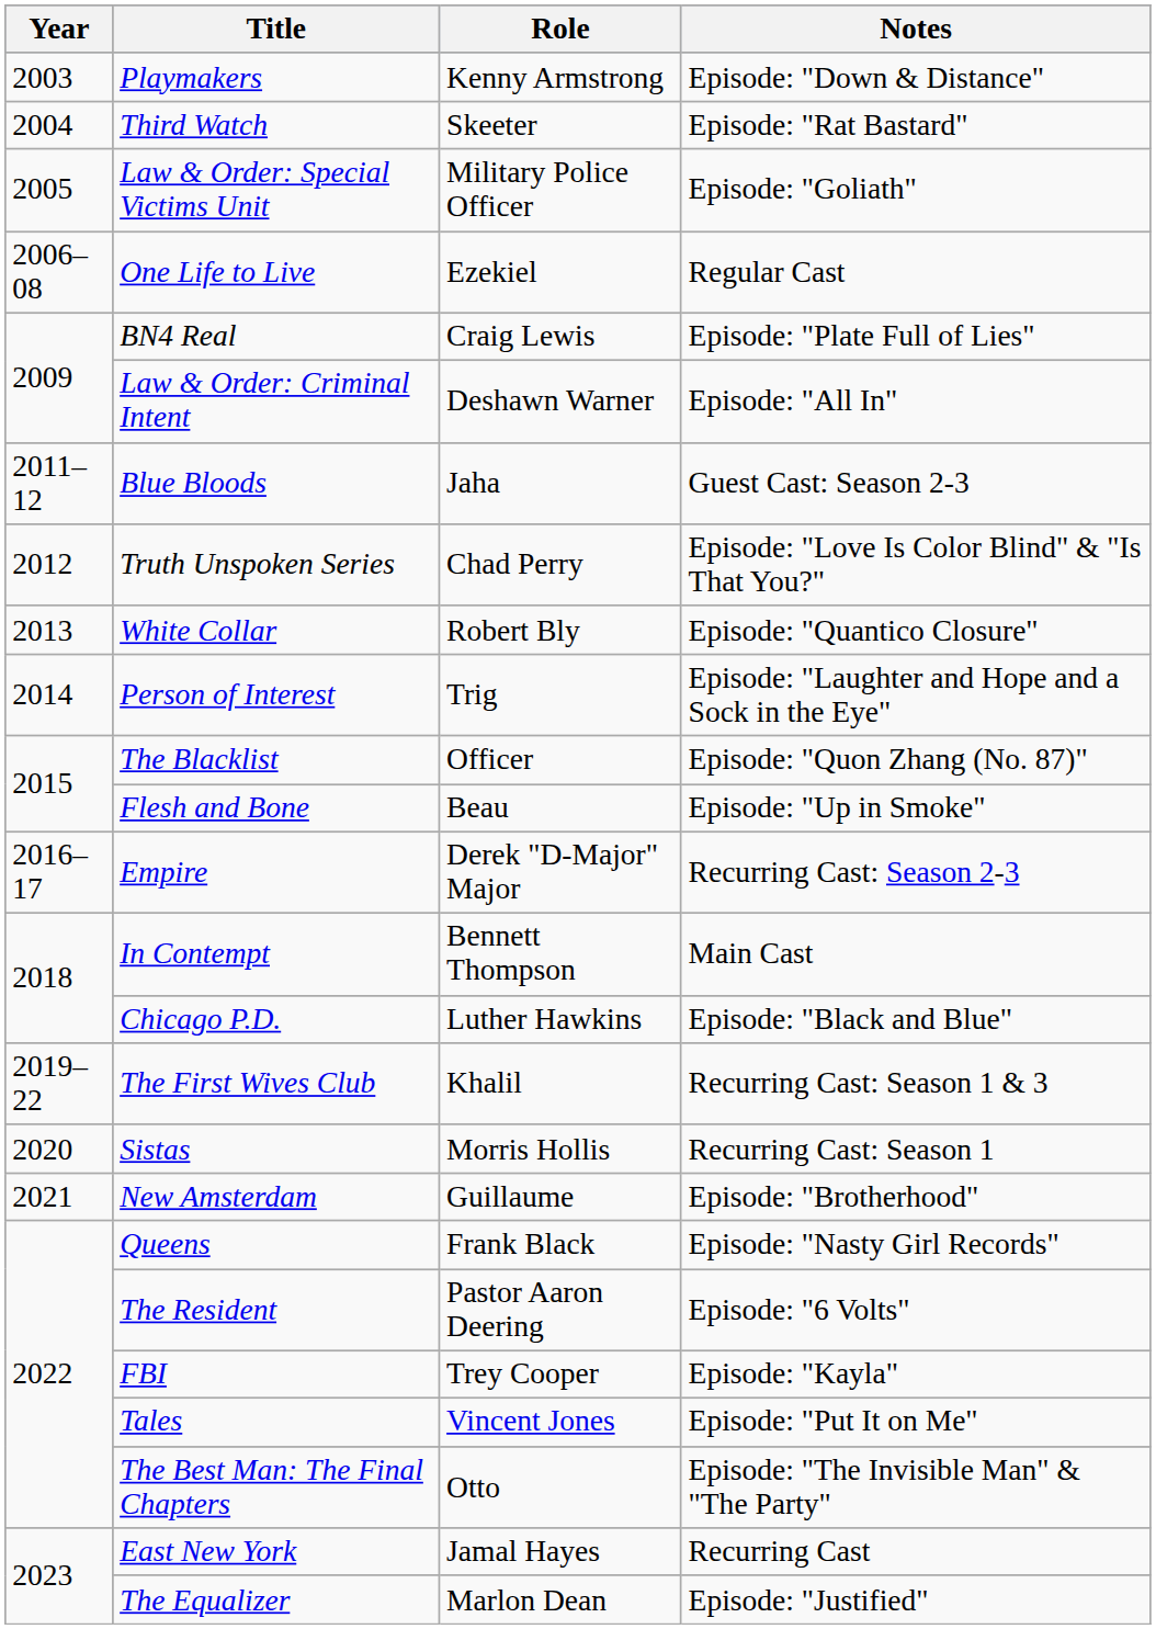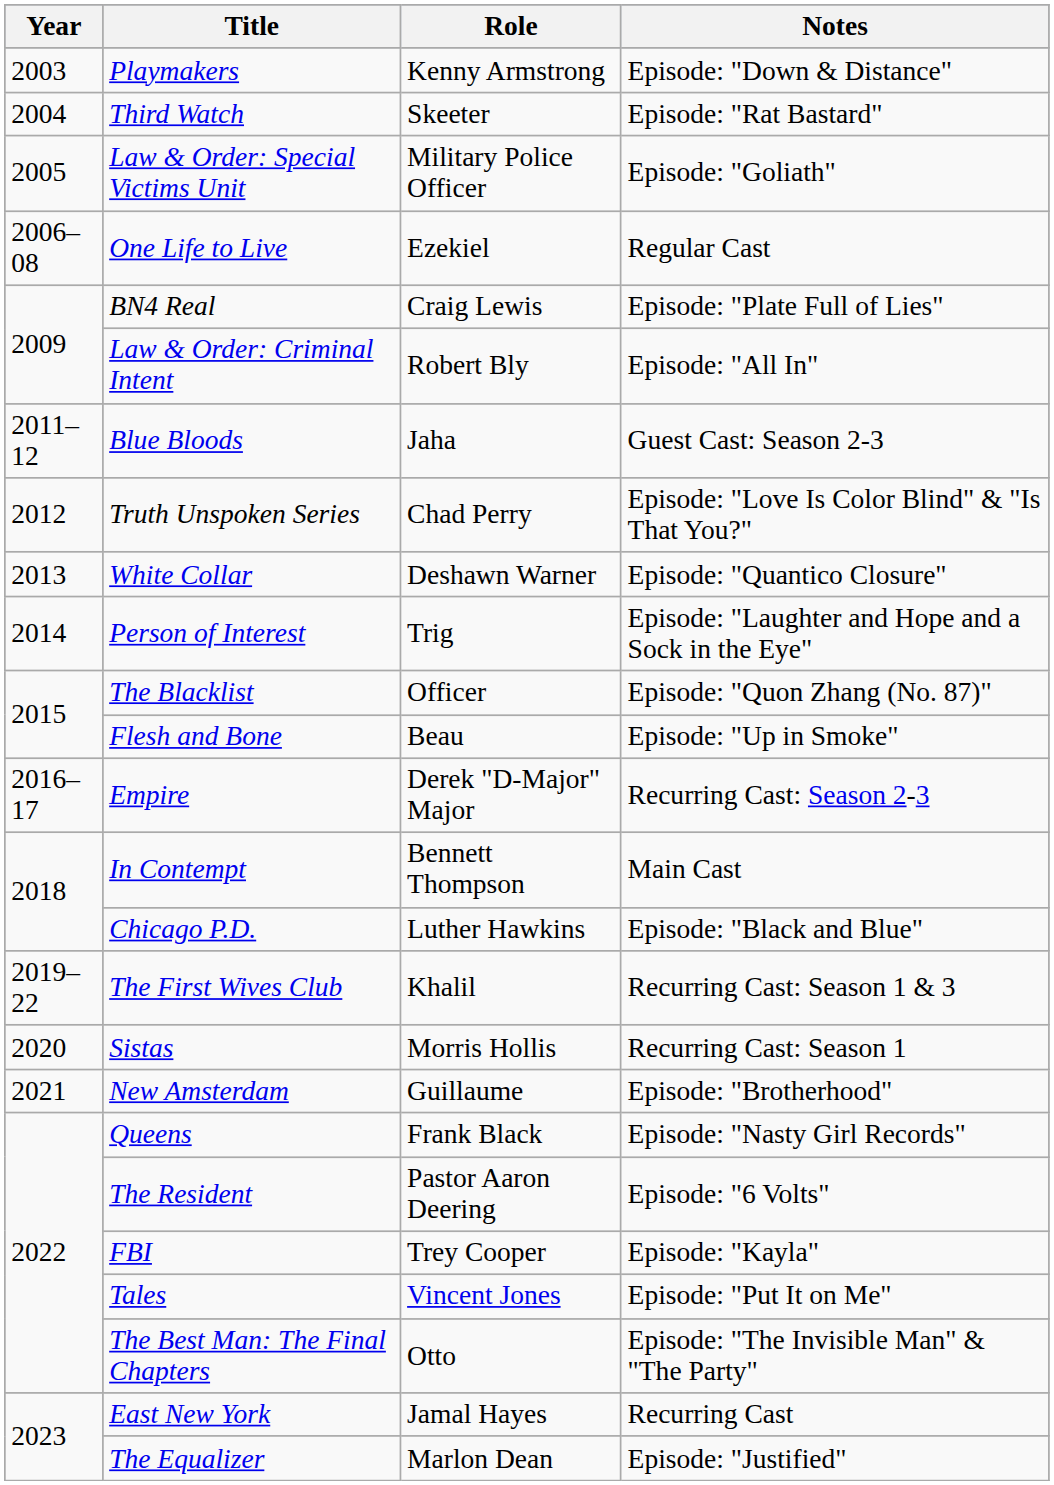Law & Order: Criminal Intent | Role: Deshawn Warner -> Robert Bly
White Collar | Role: Robert Bly -> Deshawn Warner
